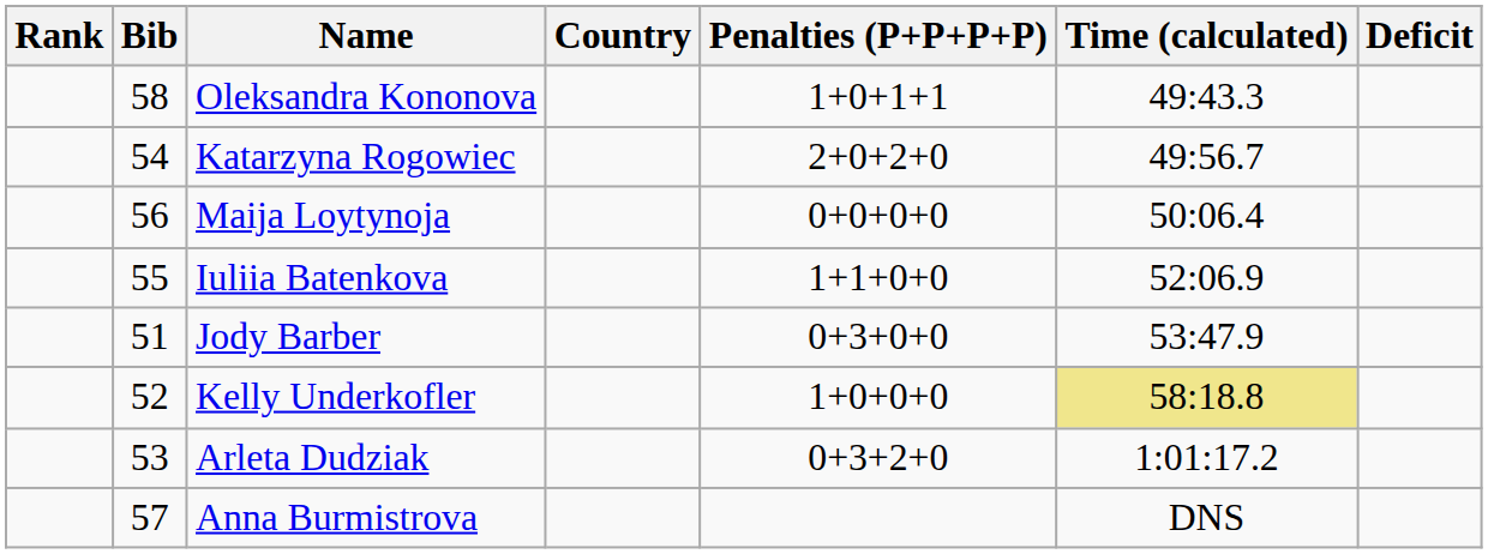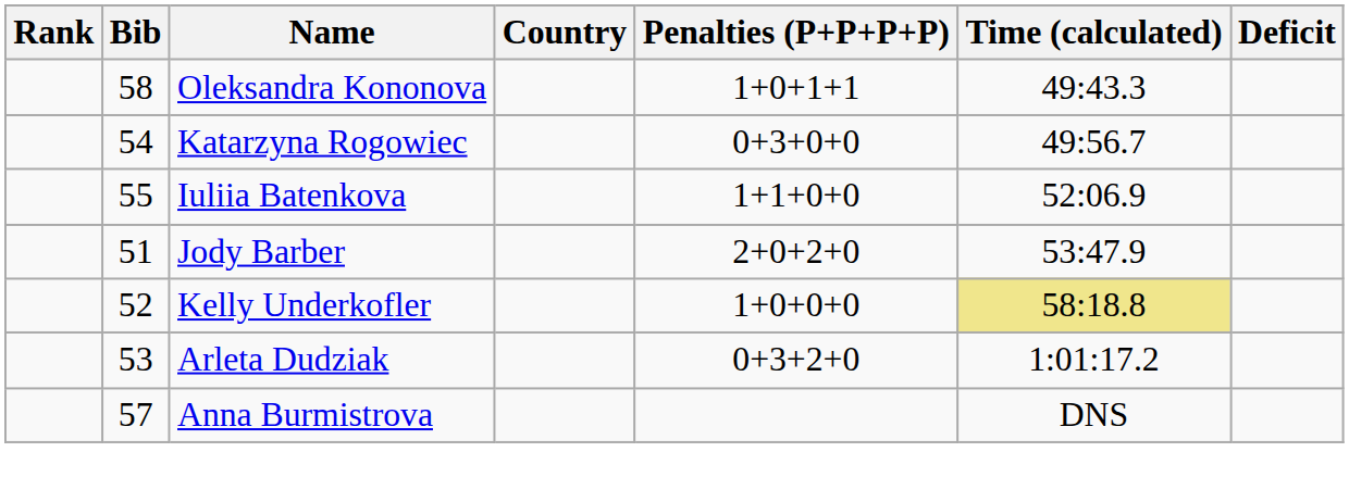Katarzyna Rogowiec | Penalties (P+P+P+P): 2+0+2+0 -> 0+3+0+0
- row: 56 | Maija Loytynoja | 0+0+0+0 | 50:06.4
Jody Barber | Penalties (P+P+P+P): 0+3+0+0 -> 2+0+2+0
